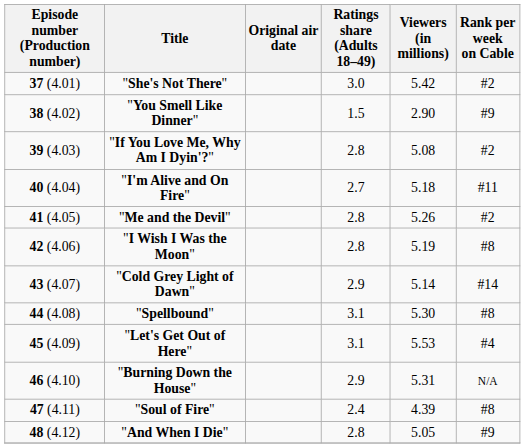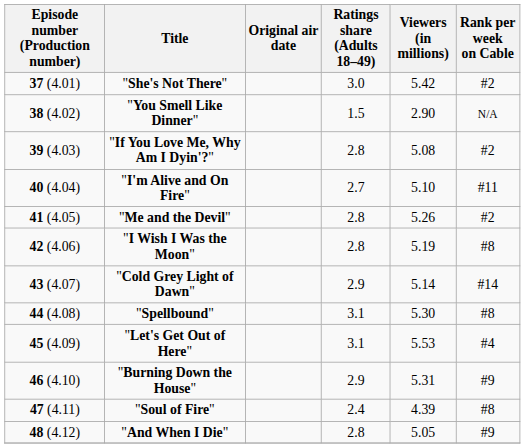"You Smell Like Dinner" | Rank per week on Cable: #9 -> N/A
"I'm Alive and On Fire" | Viewers (in millions): 5.18 -> 5.10
"Burning Down the House" | Rank per week on Cable: N/A -> #9
